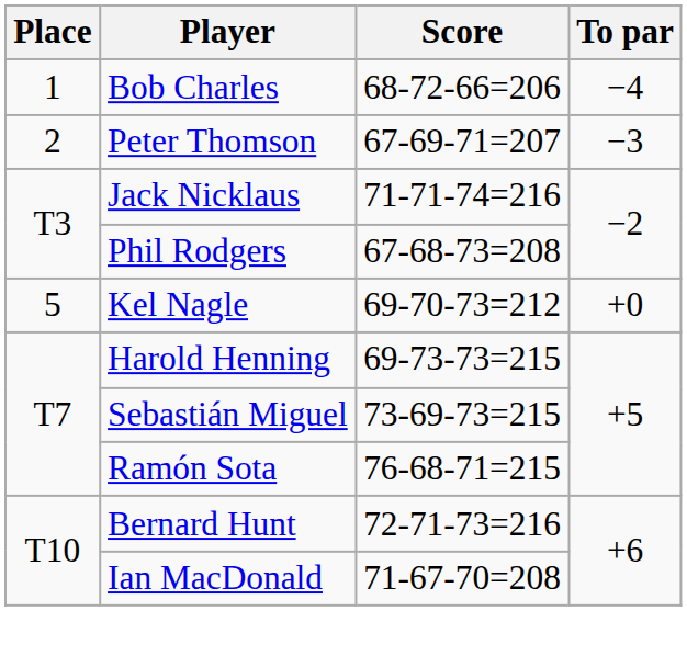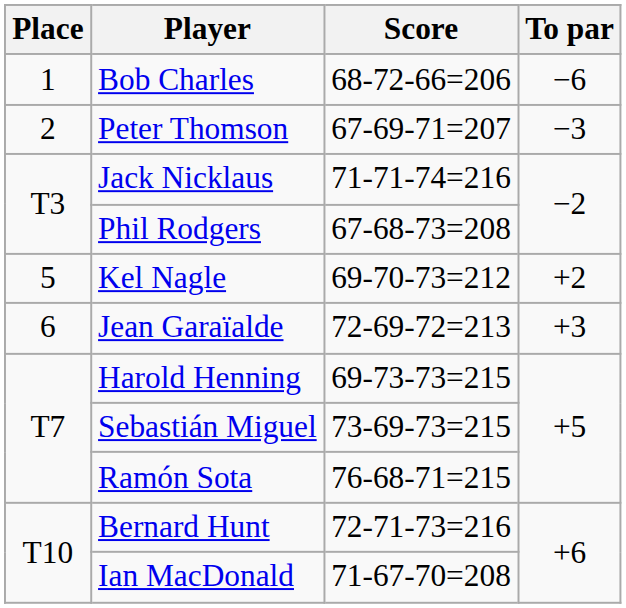Bob Charles | To par: −4 -> −6
Kel Nagle | To par: +0 -> +2
+ row: 6 | Jean Garaïalde | 72-69-72=213 | +3
